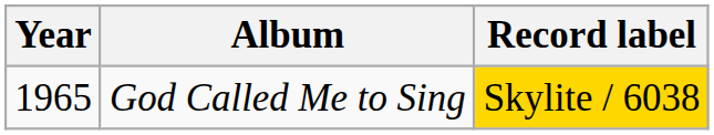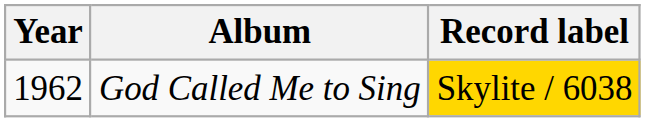God Called Me to Sing | Year: 1965 -> 1962
